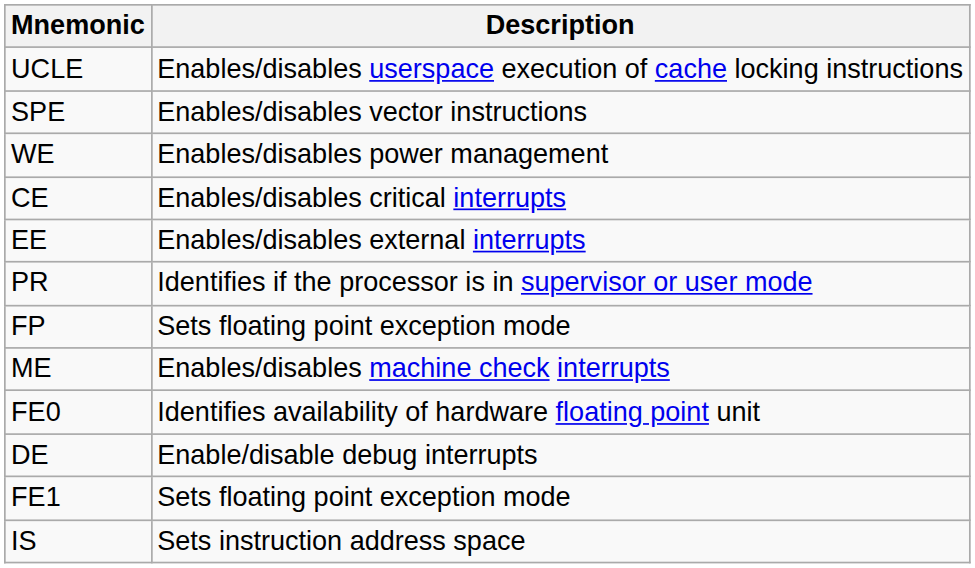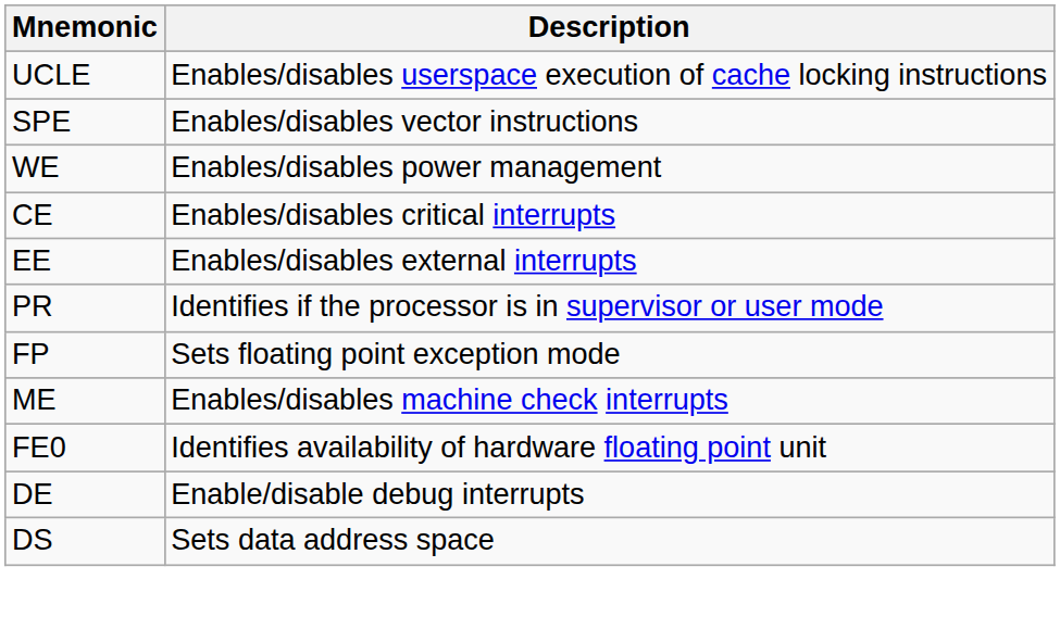- row: FE1 | Sets floating point exception mode
- row: IS | Sets instruction address space
+ row: DS | Sets data address space
